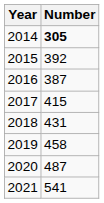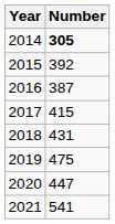2019 | Number: 458 -> 475
2020 | Number: 487 -> 447
